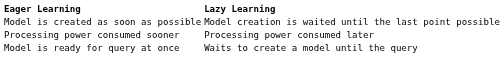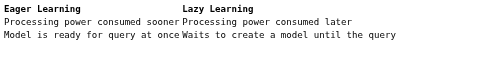- row: Model is created as soon as possible | Model creation is waited until the last point possible
